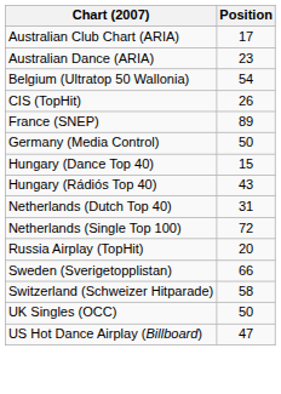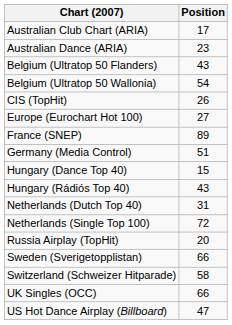+ row: Belgium (Ultratop 50 Flanders) | 43
+ row: Europe (Eurochart Hot 100) | 27
Germany (Media Control) | Position: 50 -> 51
UK Singles (OCC) | Position: 50 -> 66
